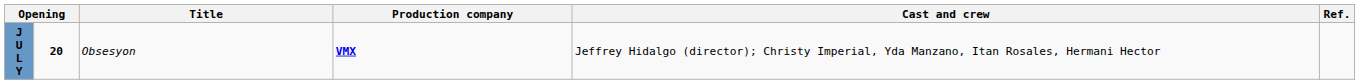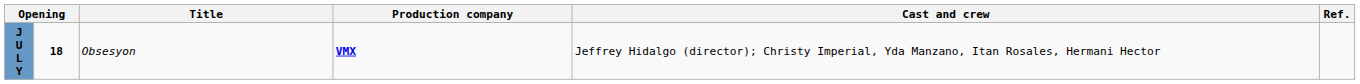J U L Y | column 2: 20 -> 18
